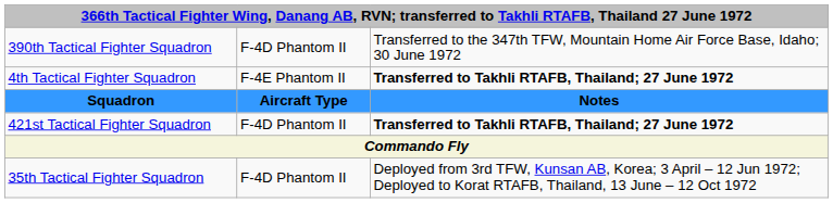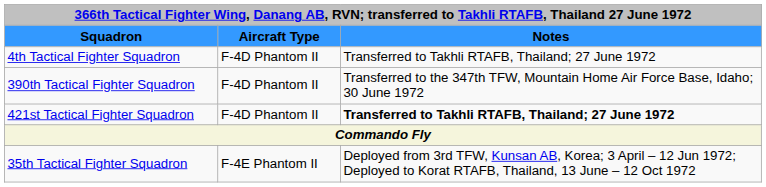rows swapped: Squadron <-> 390th Tactical Fighter Squadron
4th Tactical Fighter Squadron | column 2: F-4E Phantom II -> F-4D Phantom II
4th Tactical Fighter Squadron | column 3: bold -> normal
35th Tactical Fighter Squadron | column 2: F-4D Phantom II -> F-4E Phantom II
